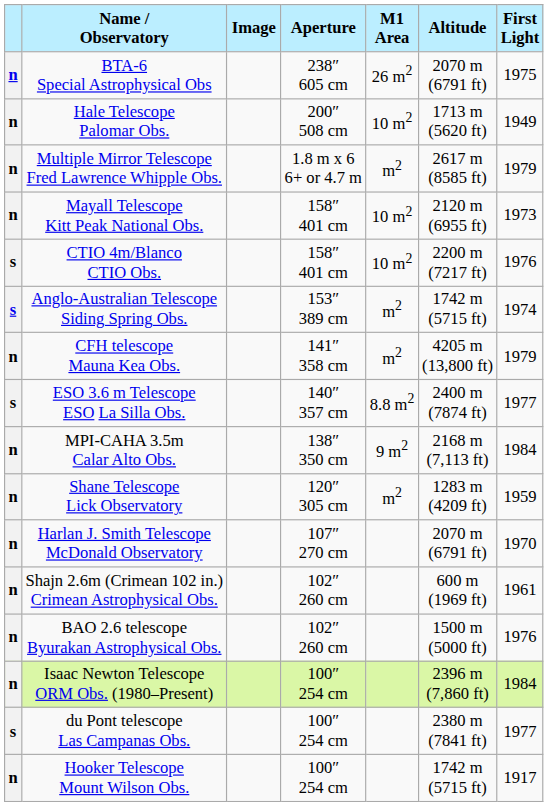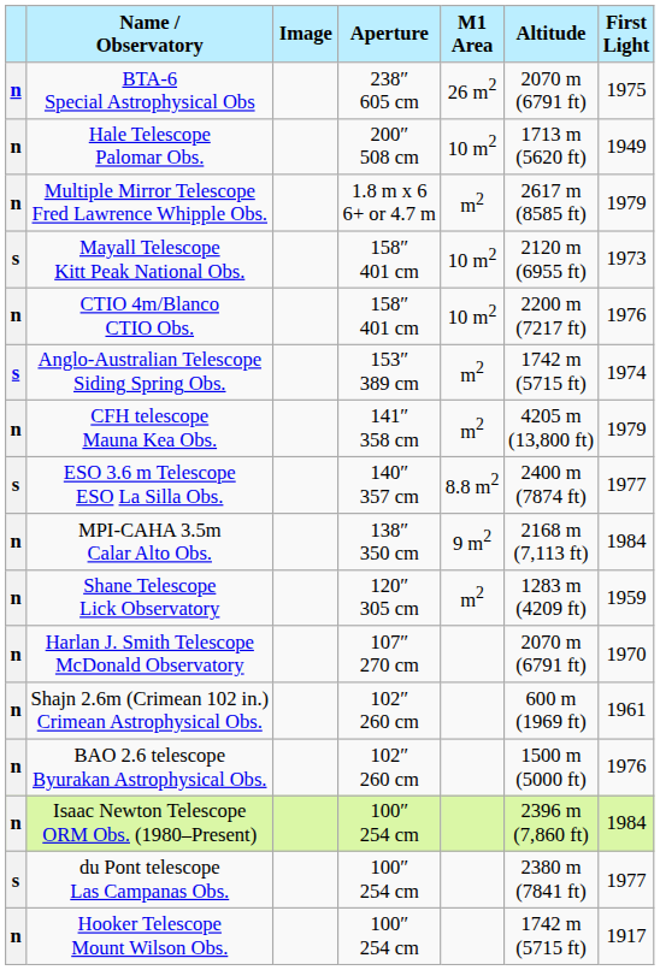Mayall Telescope Kitt Peak National Obs. | column 1: n -> s
CTIO 4m/Blanco CTIO Obs. | column 1: s -> n
